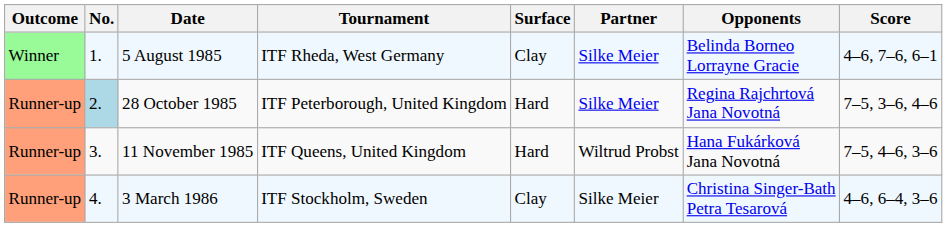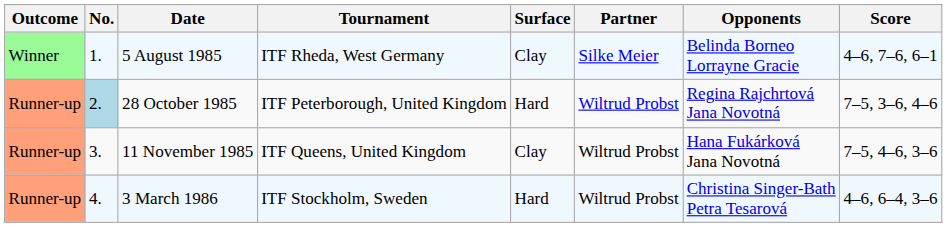28 October 1985 | Partner: Silke Meier -> Wiltrud Probst
11 November 1985 | Surface: Hard -> Clay
3 March 1986 | Surface: Clay -> Hard
3 March 1986 | Partner: Silke Meier -> Wiltrud Probst
